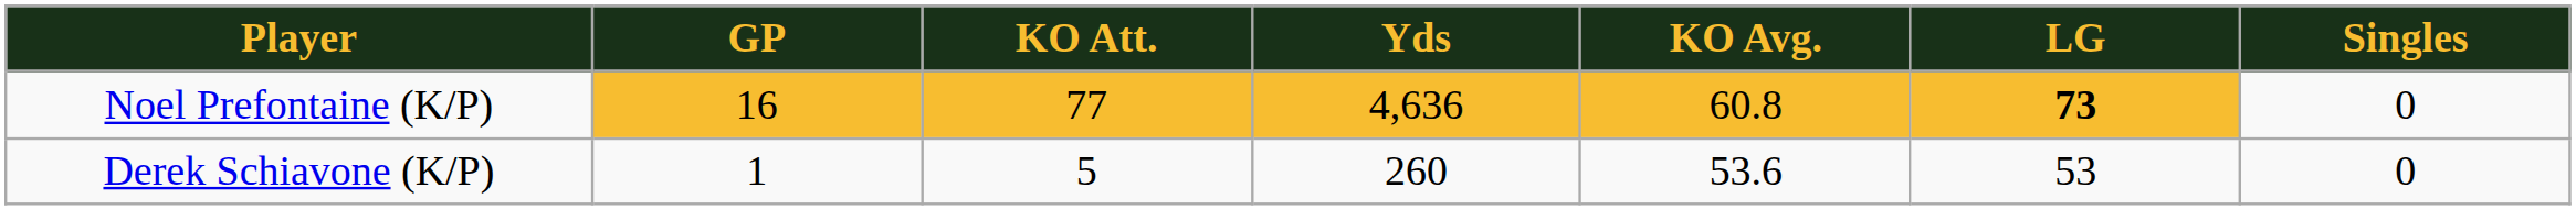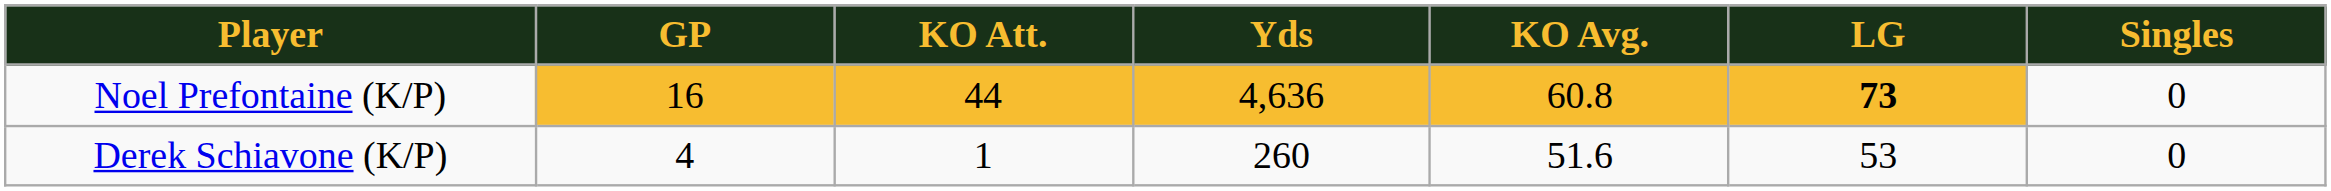Noel Prefontaine (K/P) | KO Att.: 77 -> 44
Derek Schiavone (K/P) | GP: 1 -> 4
Derek Schiavone (K/P) | KO Att.: 5 -> 1
Derek Schiavone (K/P) | KO Avg.: 53.6 -> 51.6
